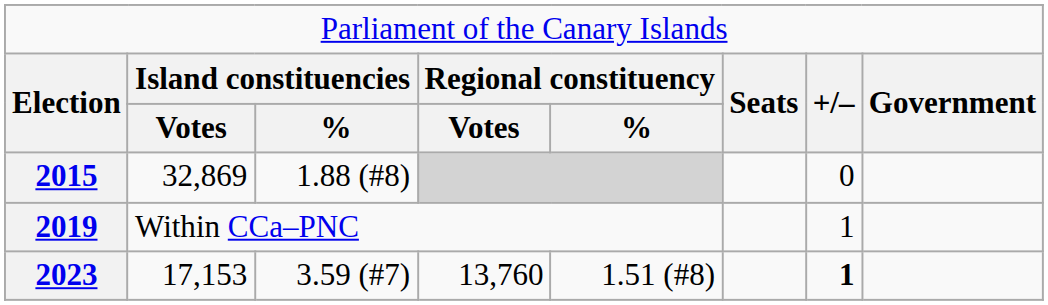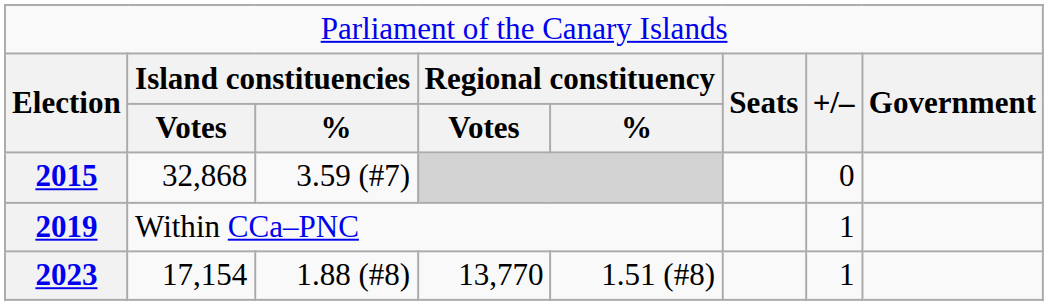2015 | column 2: 32,869 -> 32,868
2015 | column 3: 1.88 (#8) -> 3.59 (#7)
2023 | column 2: 17,153 -> 17,154
2023 | column 3: 3.59 (#7) -> 1.88 (#8)
2023 | column 4: 13,760 -> 13,770
2023 | column 7: bold -> normal
